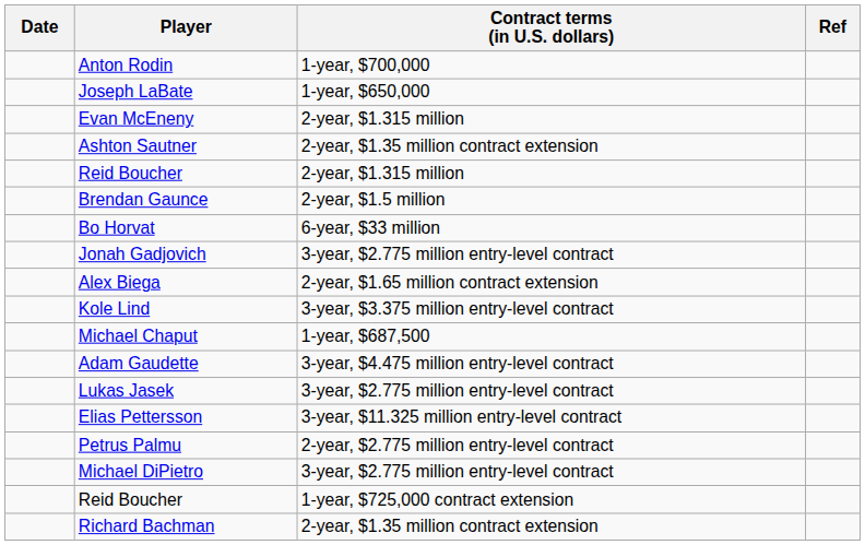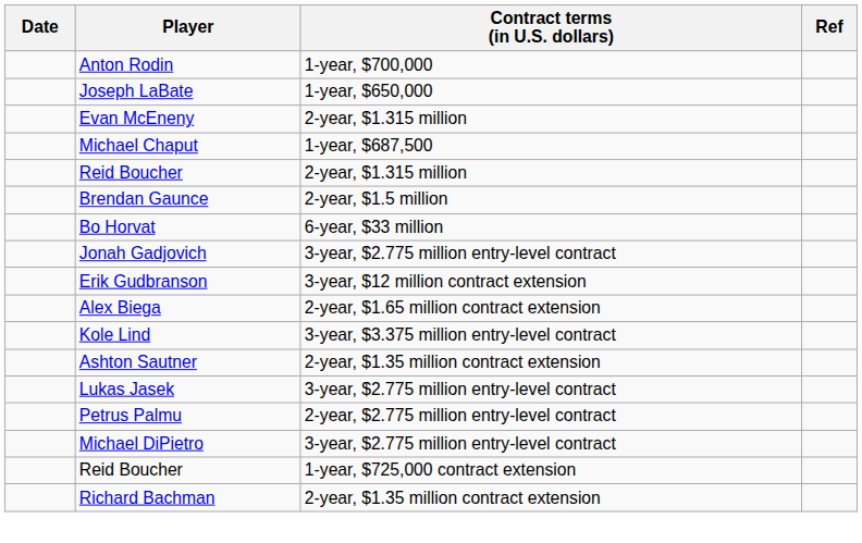rows swapped: Michael Chaput <-> Ashton Sautner
+ row: Erik Gudbranson | 3-year, $12 million contract extension
- row: Adam Gaudette | 3-year, $4.475 million entry-level contract
- row: Elias Pettersson | 3-year, $11.325 million entry-level contract
